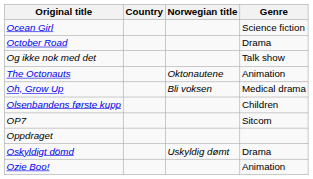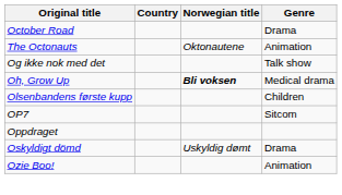- row: Ocean Girl | Science fiction
rows swapped: The Octonauts <-> Og ikke nok med det
Oh, Grow Up | Norwegian title: normal -> bold
